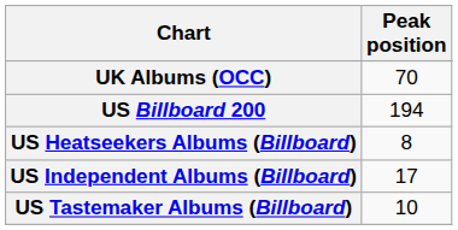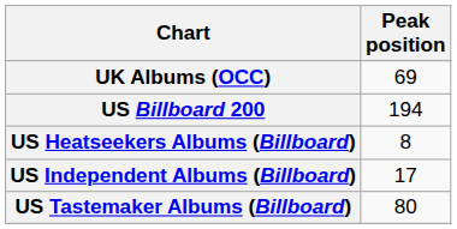UK Albums (OCC) | Peak position: 70 -> 69
US Tastemaker Albums (Billboard) | Peak position: 10 -> 80
